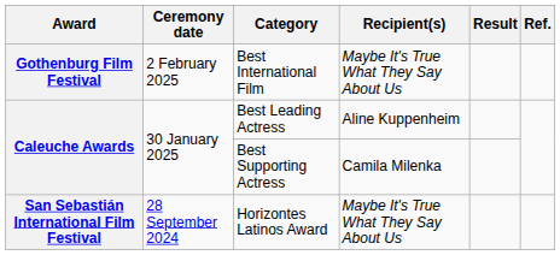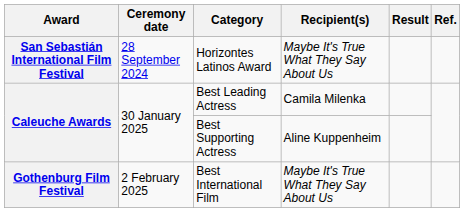rows swapped: Horizontes Latinos Award <-> Best International Film
Best Leading Actress | Recipient(s): Aline Kuppenheim -> Camila Milenka
Best Supporting Actress | Recipient(s): Camila Milenka -> Aline Kuppenheim
